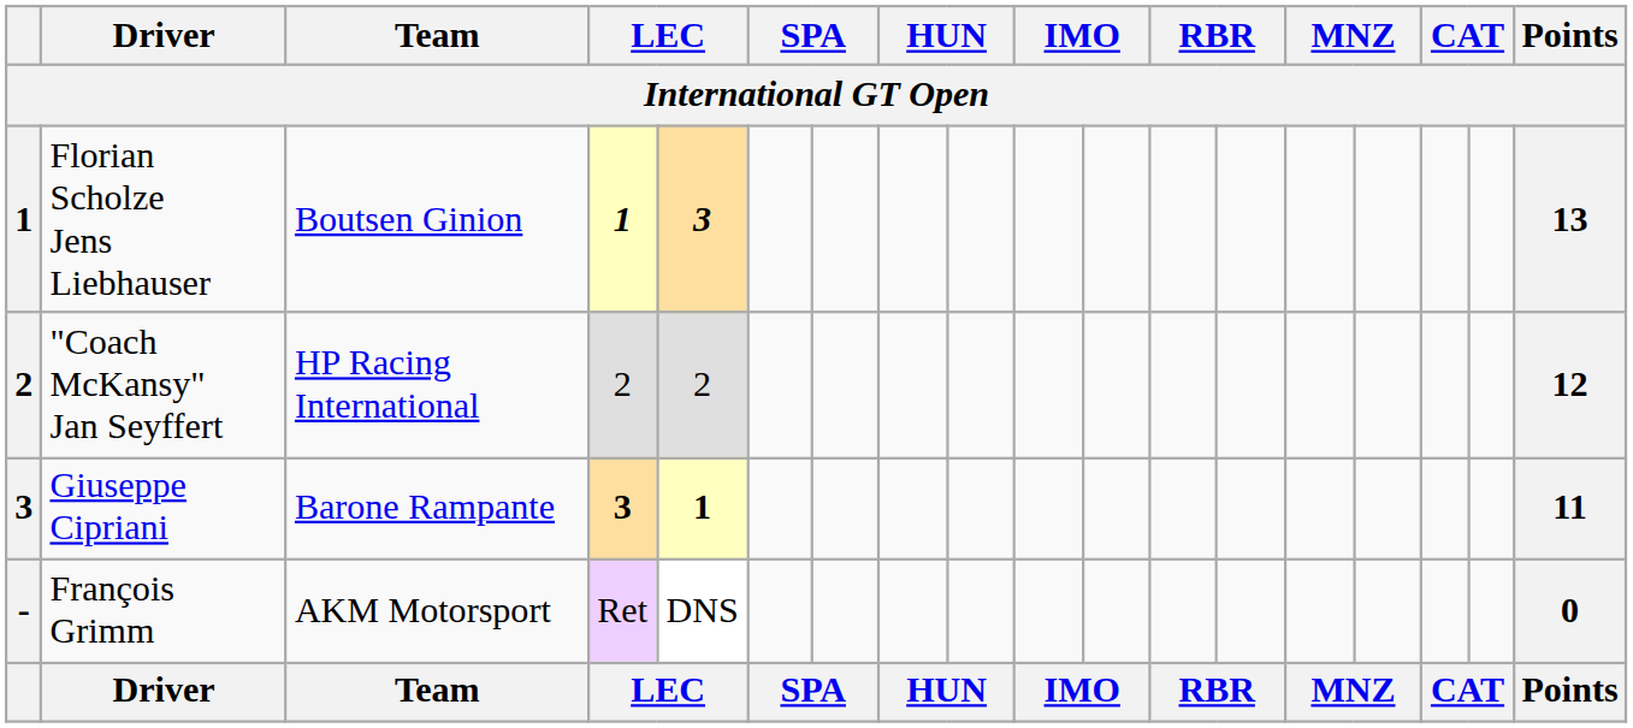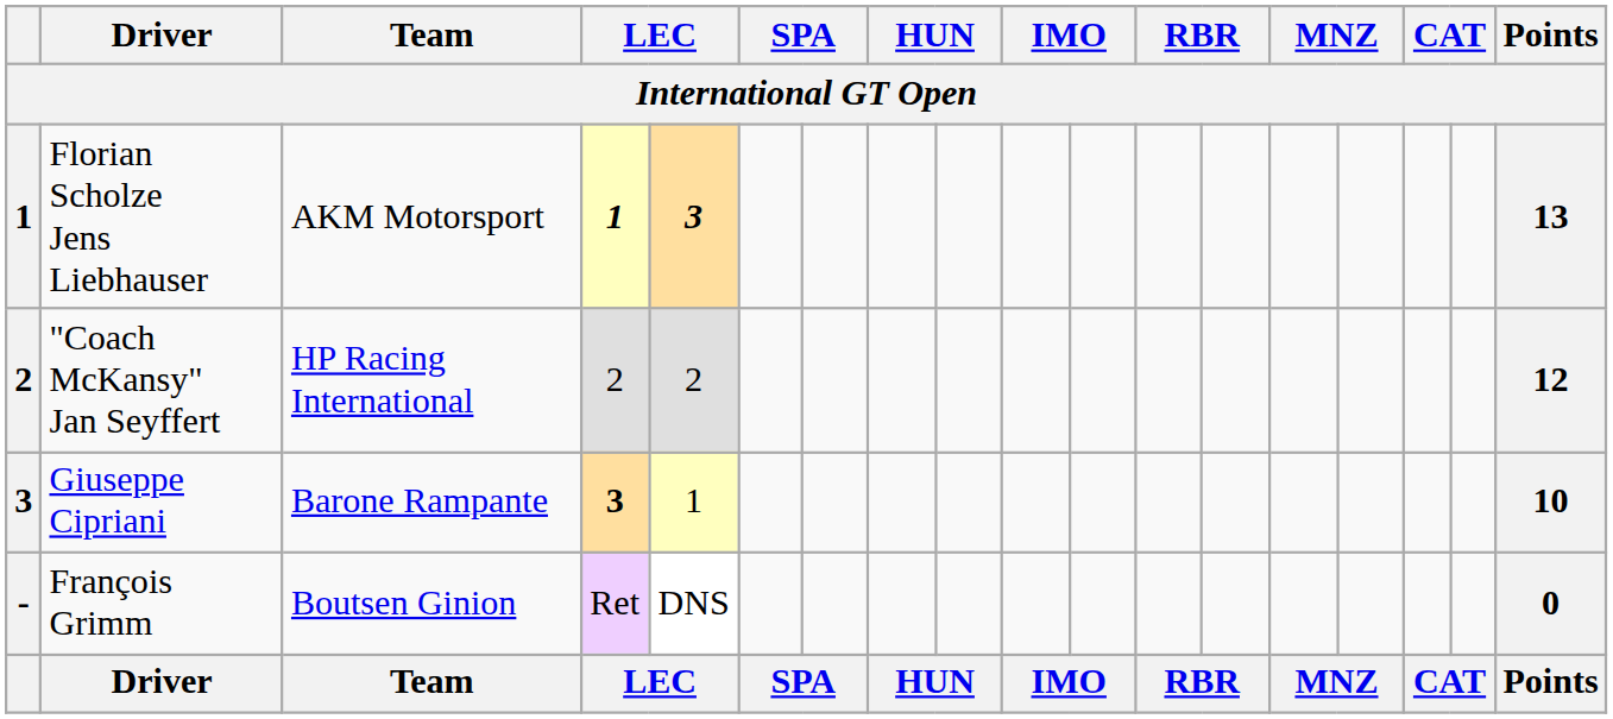Florian Scholze Jens Liebhauser | Team: Boutsen Ginion -> AKM Motorsport
Giuseppe Cipriani | column 5: bold -> normal
Giuseppe Cipriani | Points: 11 -> 10
François Grimm | Team: AKM Motorsport -> Boutsen Ginion
